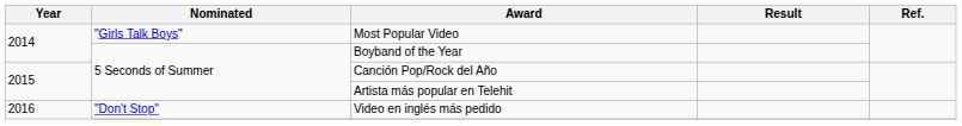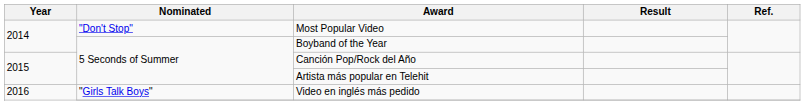Most Popular Video | Nominated: "Girls Talk Boys" -> "Don't Stop"
Video en inglés más pedido | Nominated: "Don't Stop" -> "Girls Talk Boys"
